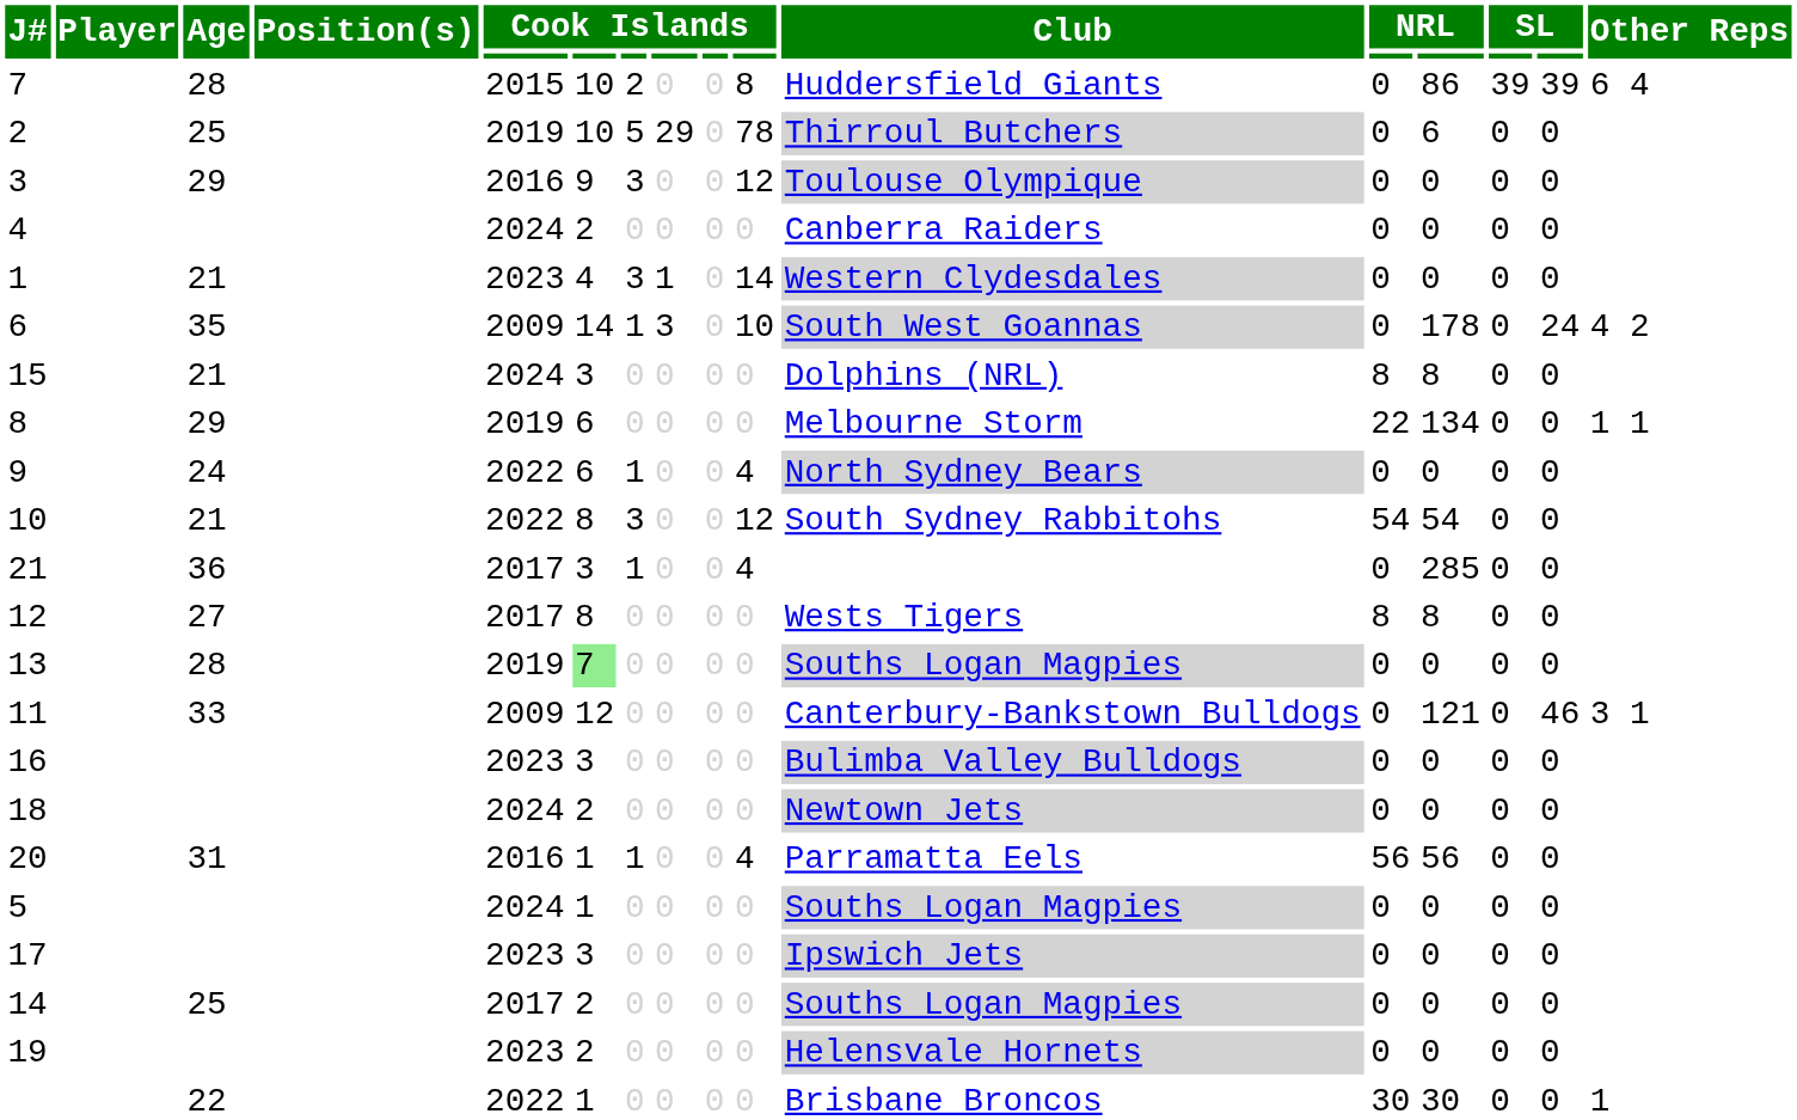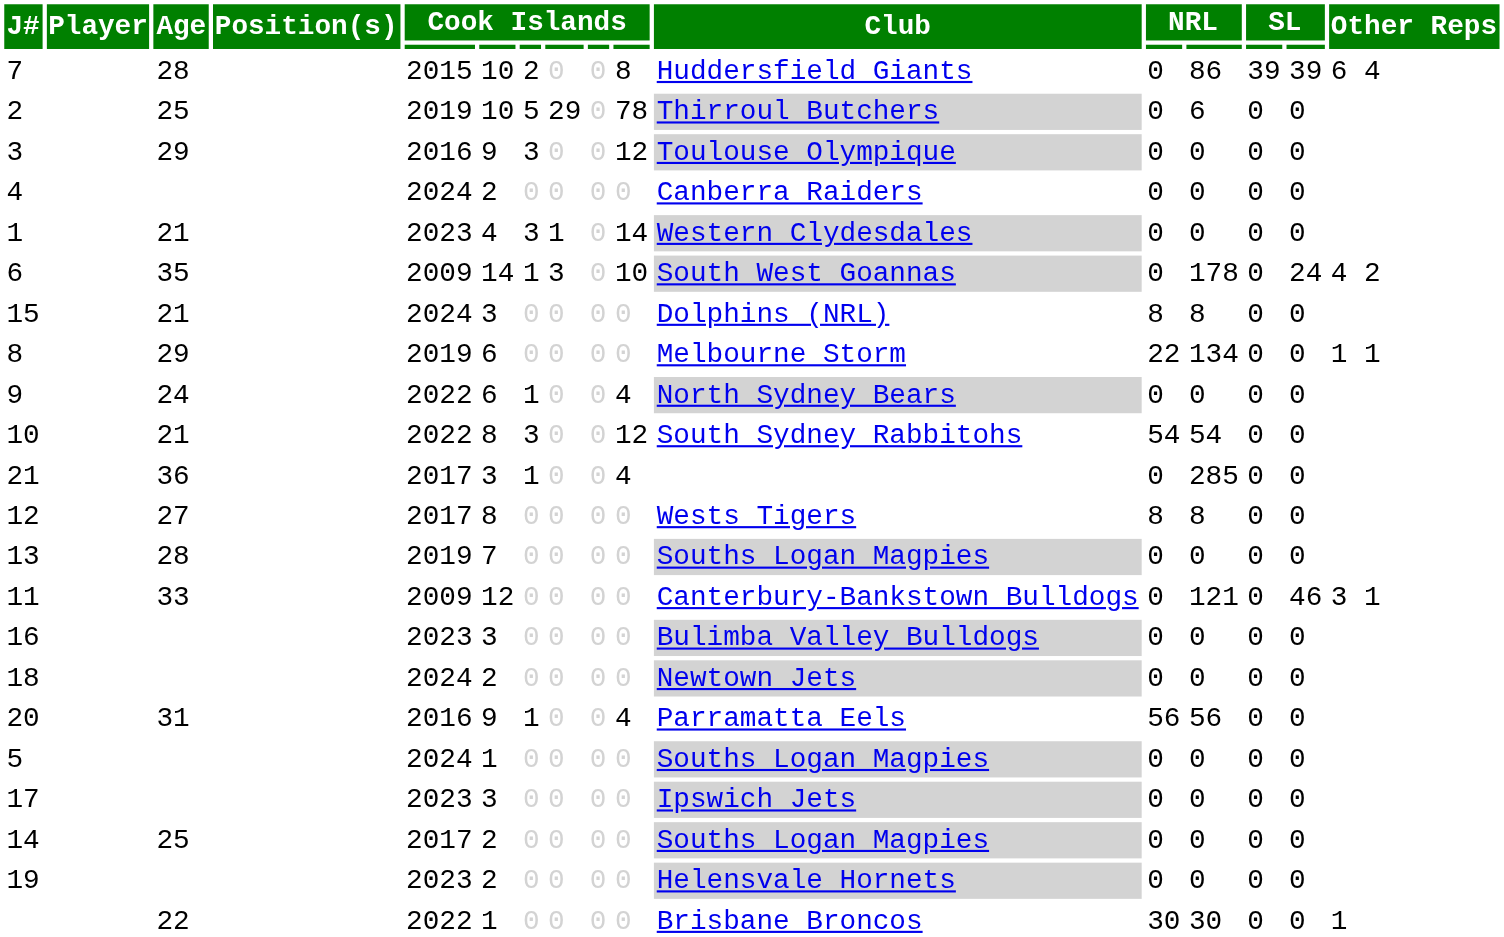13 | column 6: lightgreen background -> no background
20 | column 6: 1 -> 9
